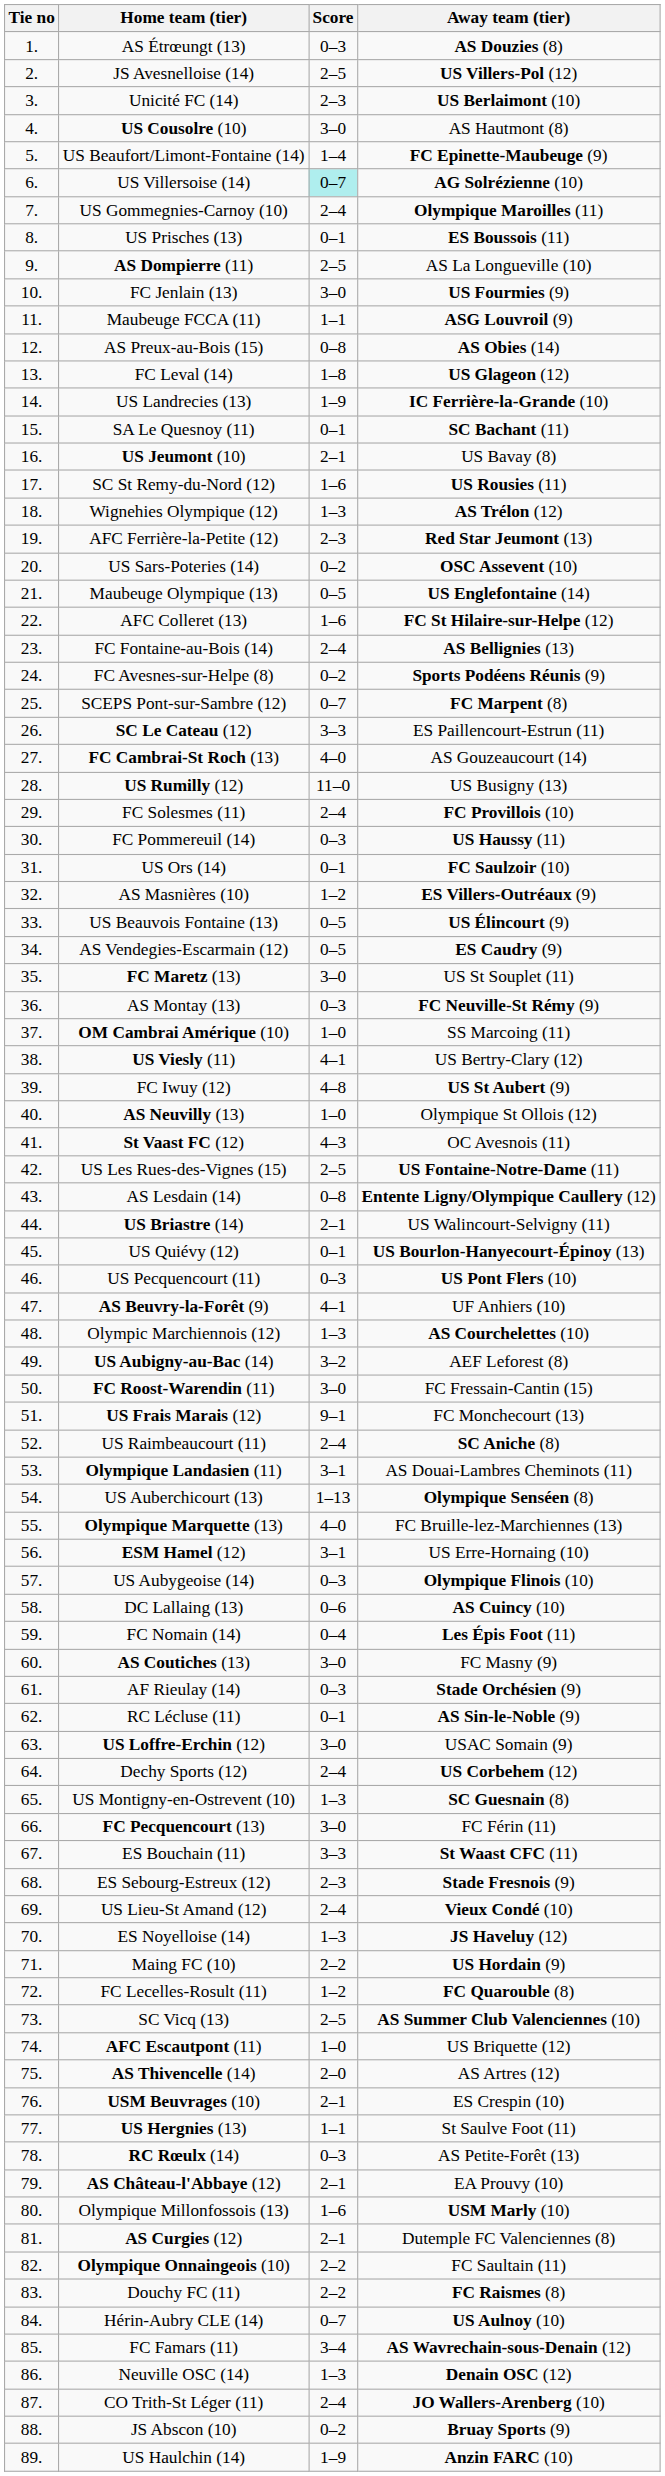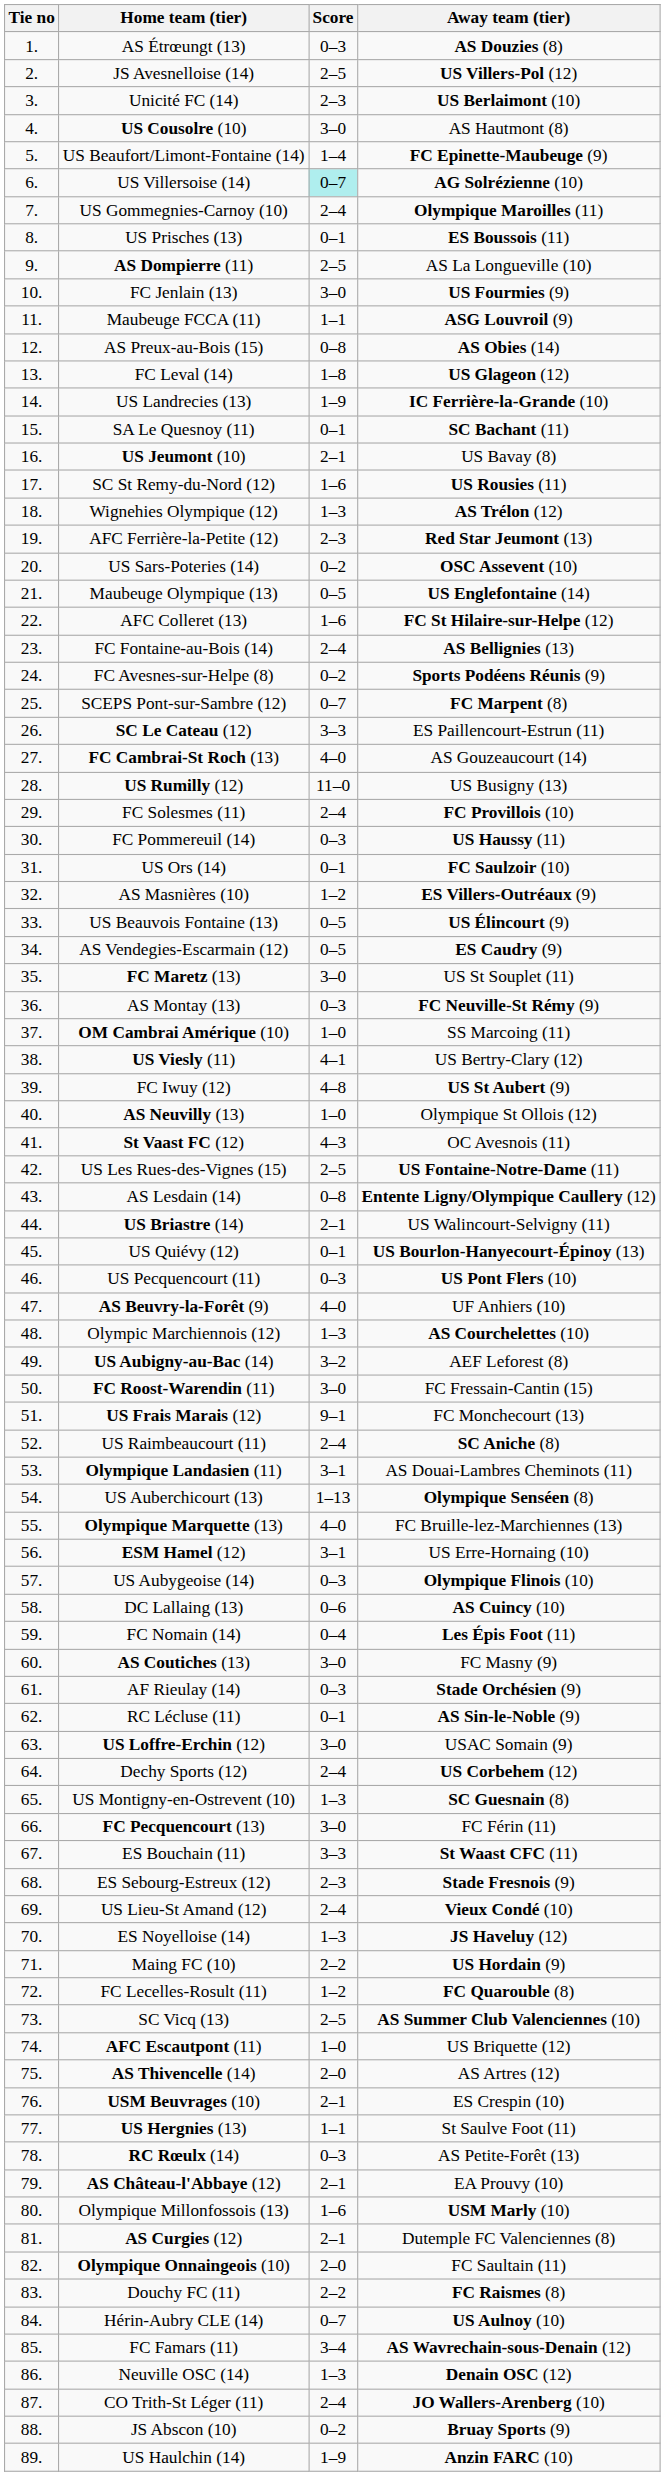AS Beuvry-la-Forêt (9) | Score: 4–1 -> 4–0
Olympique Onnaingeois (10) | Score: 2–2 -> 2–0
